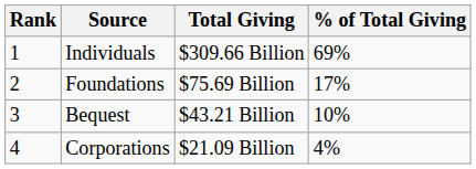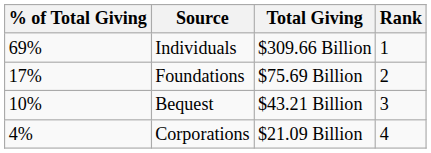columns swapped: Rank <-> % of Total Giving
